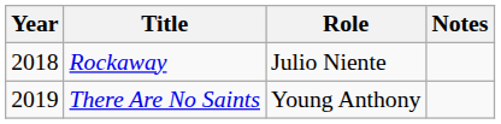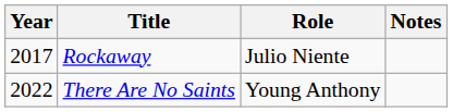Rockaway | Year: 2018 -> 2017
There Are No Saints | Year: 2019 -> 2022
